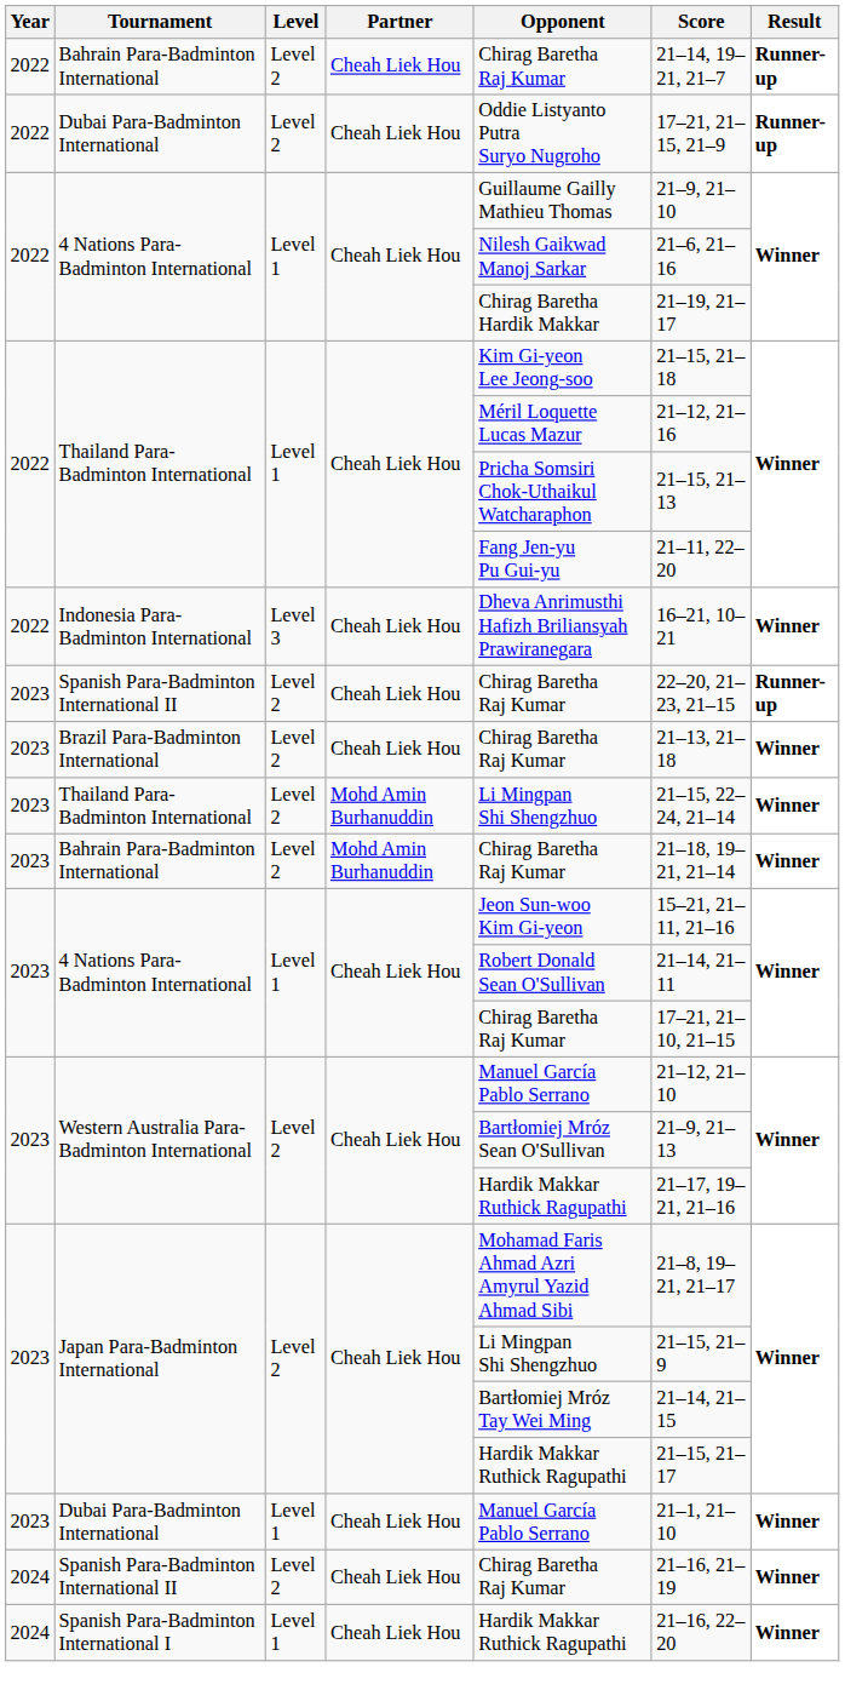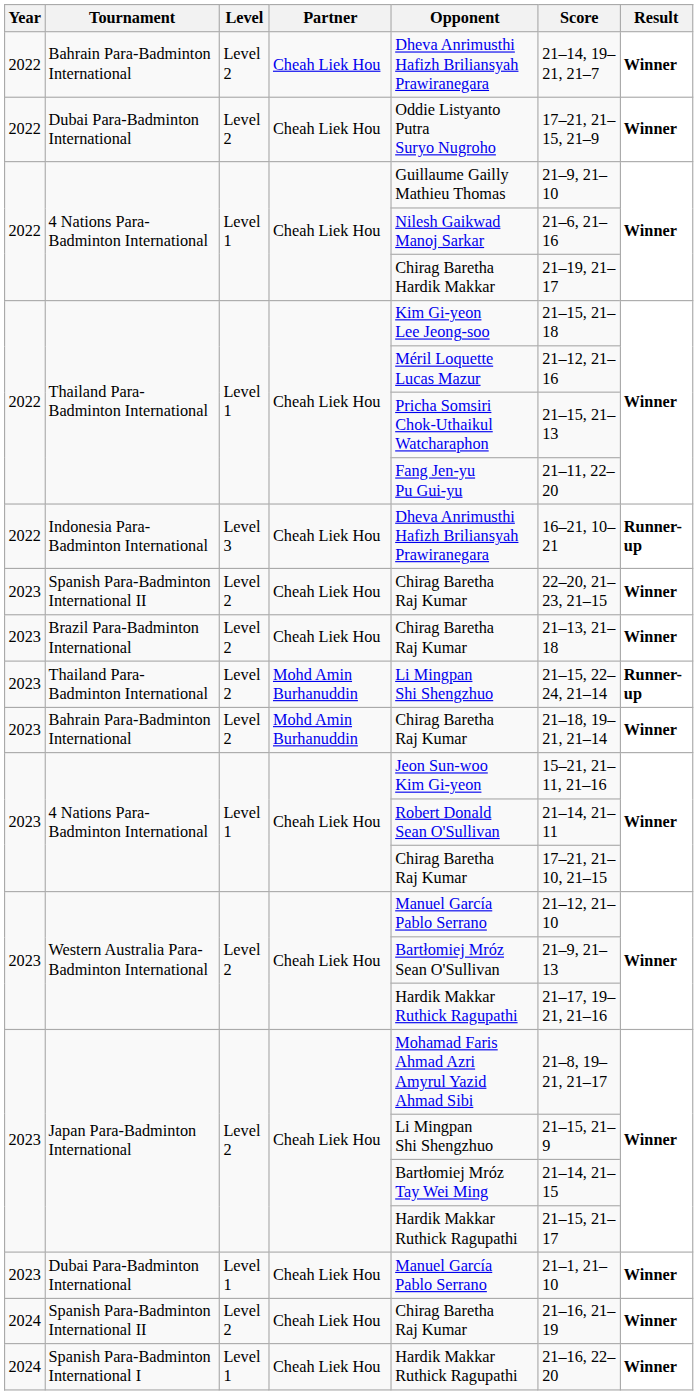2022 / Bahrain Para-Badminton International | Opponent: Chirag Baretha Raj Kumar -> Dheva Anrimusthi Hafizh Briliansyah Prawiranegara
2022 / Bahrain Para-Badminton International | Result: Runner-up -> Winner
2022 / Dubai Para-Badminton International | Result: Runner-up -> Winner
Indonesia Para-Badminton International | Result: Winner -> Runner-up
2023 / Spanish Para-Badminton International II | Result: Runner-up -> Winner
2023 / Thailand Para-Badminton International | Result: Winner -> Runner-up
